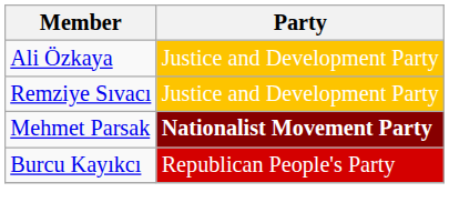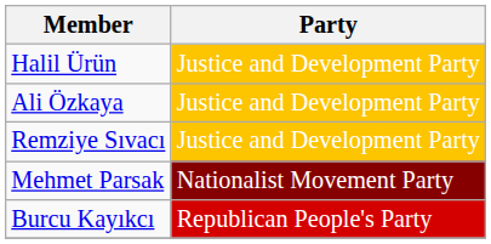+ row: Halil Ürün | Justice and Development Party
Mehmet Parsak | Party: bold -> normal
